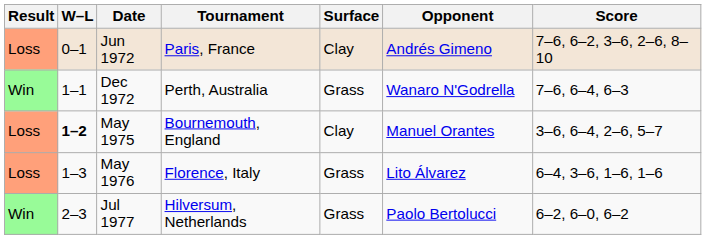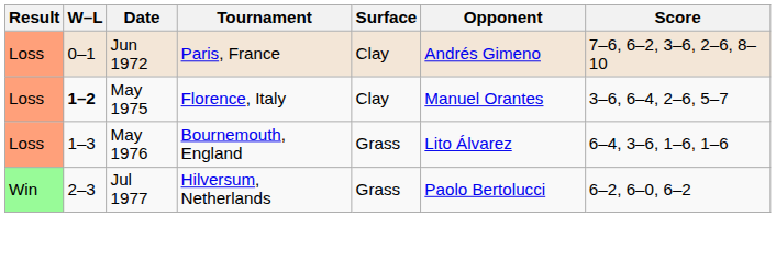- row: Win | 1–1 | Dec 1972 | Perth, Australia | Grass | Wanaro N'Godrella | 7–6, 6–4, 6–3
May 1975 | Tournament: Bournemouth, England -> Florence, Italy
May 1976 | Tournament: Florence, Italy -> Bournemouth, England
